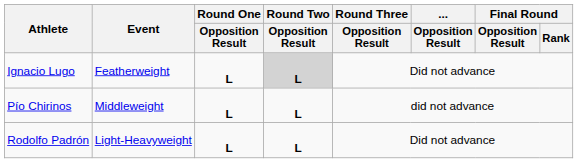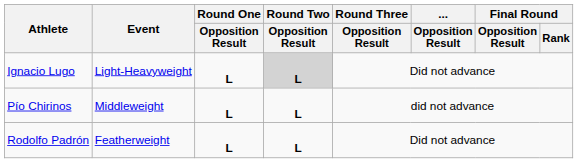Ignacio Lugo | Event: Featherweight -> Light-Heavyweight
Rodolfo Padrón | Event: Light-Heavyweight -> Featherweight
